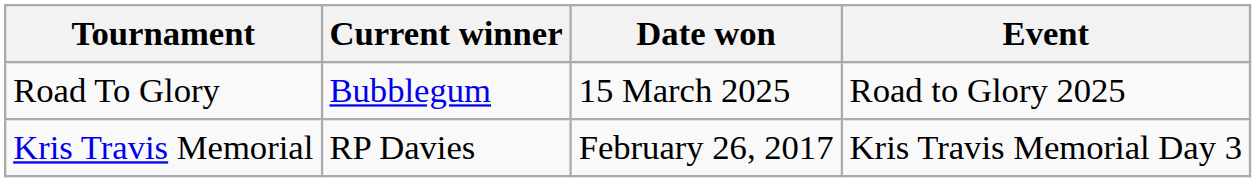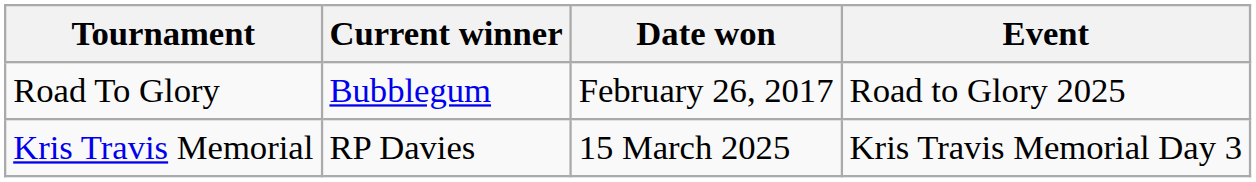Road To Glory | Date won: 15 March 2025 -> February 26, 2017
Kris Travis Memorial | Date won: February 26, 2017 -> 15 March 2025
